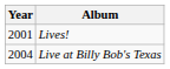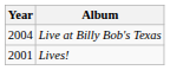rows swapped: Lives! <-> Live at Billy Bob's Texas
